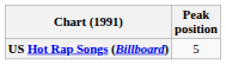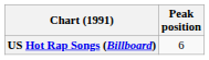US Hot Rap Songs (Billboard) | Peak position: 5 -> 6
